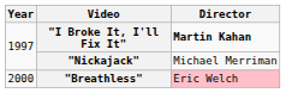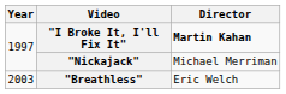"Breathless" | Year: 2000 -> 2003
"Breathless" | Director: pink background -> no background
